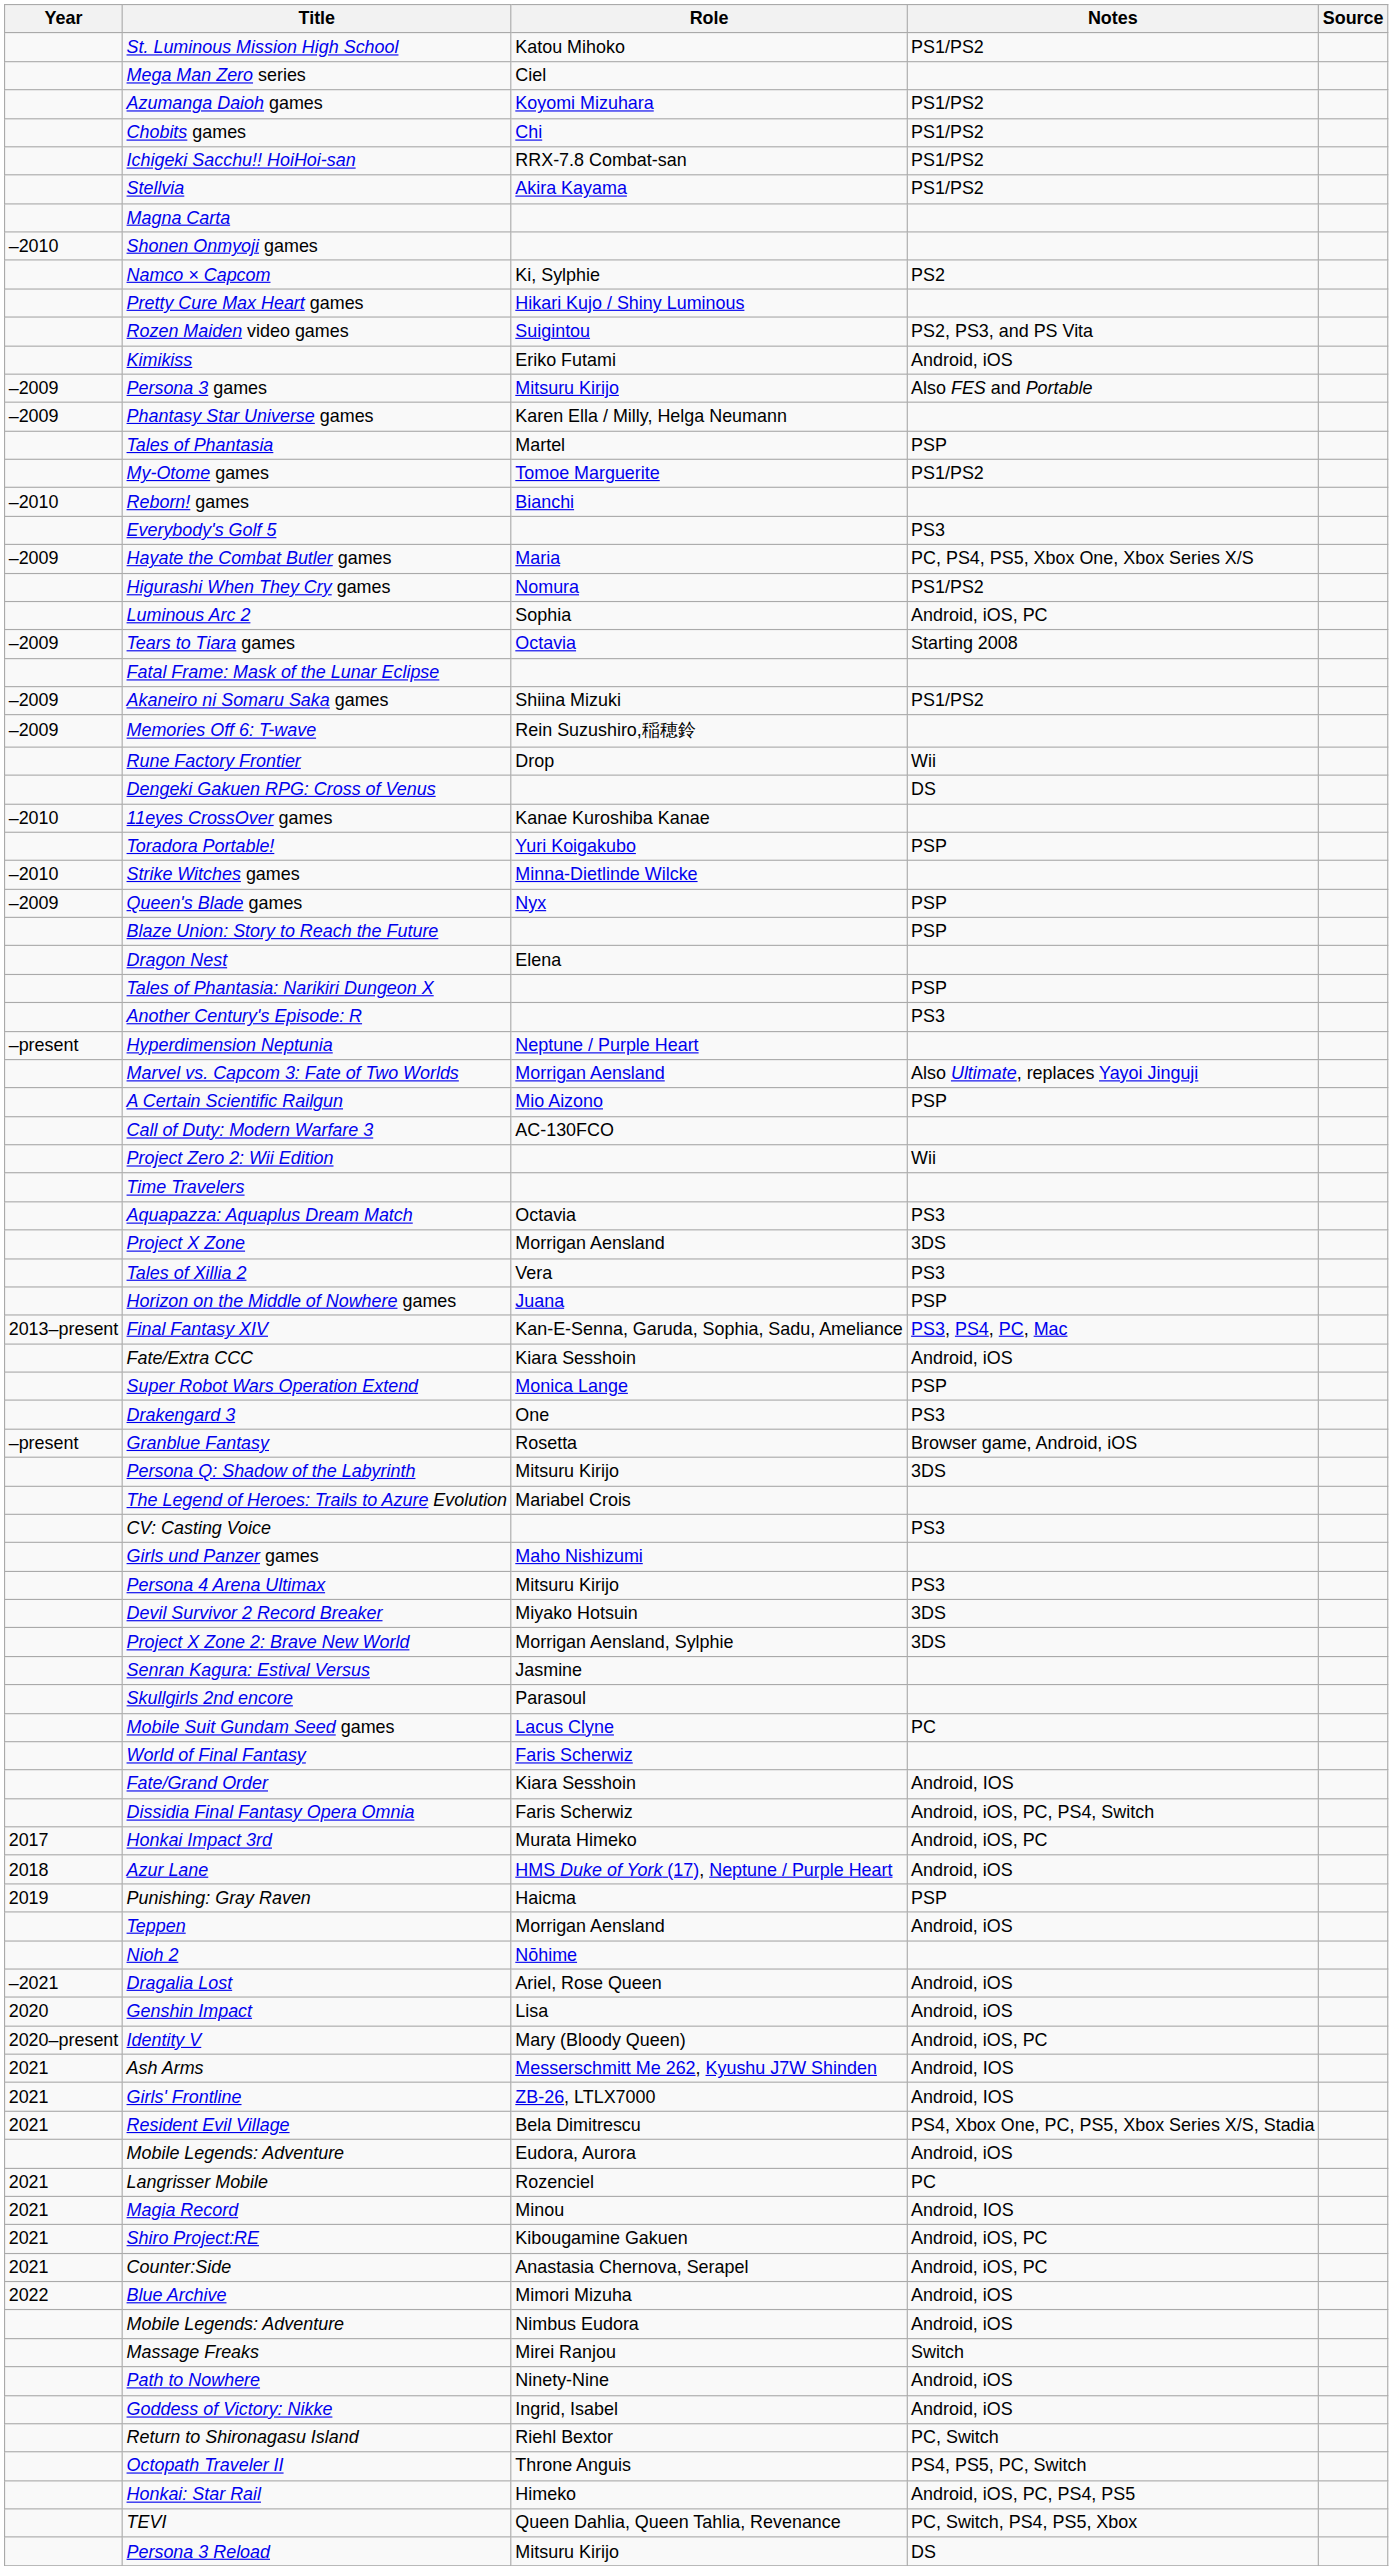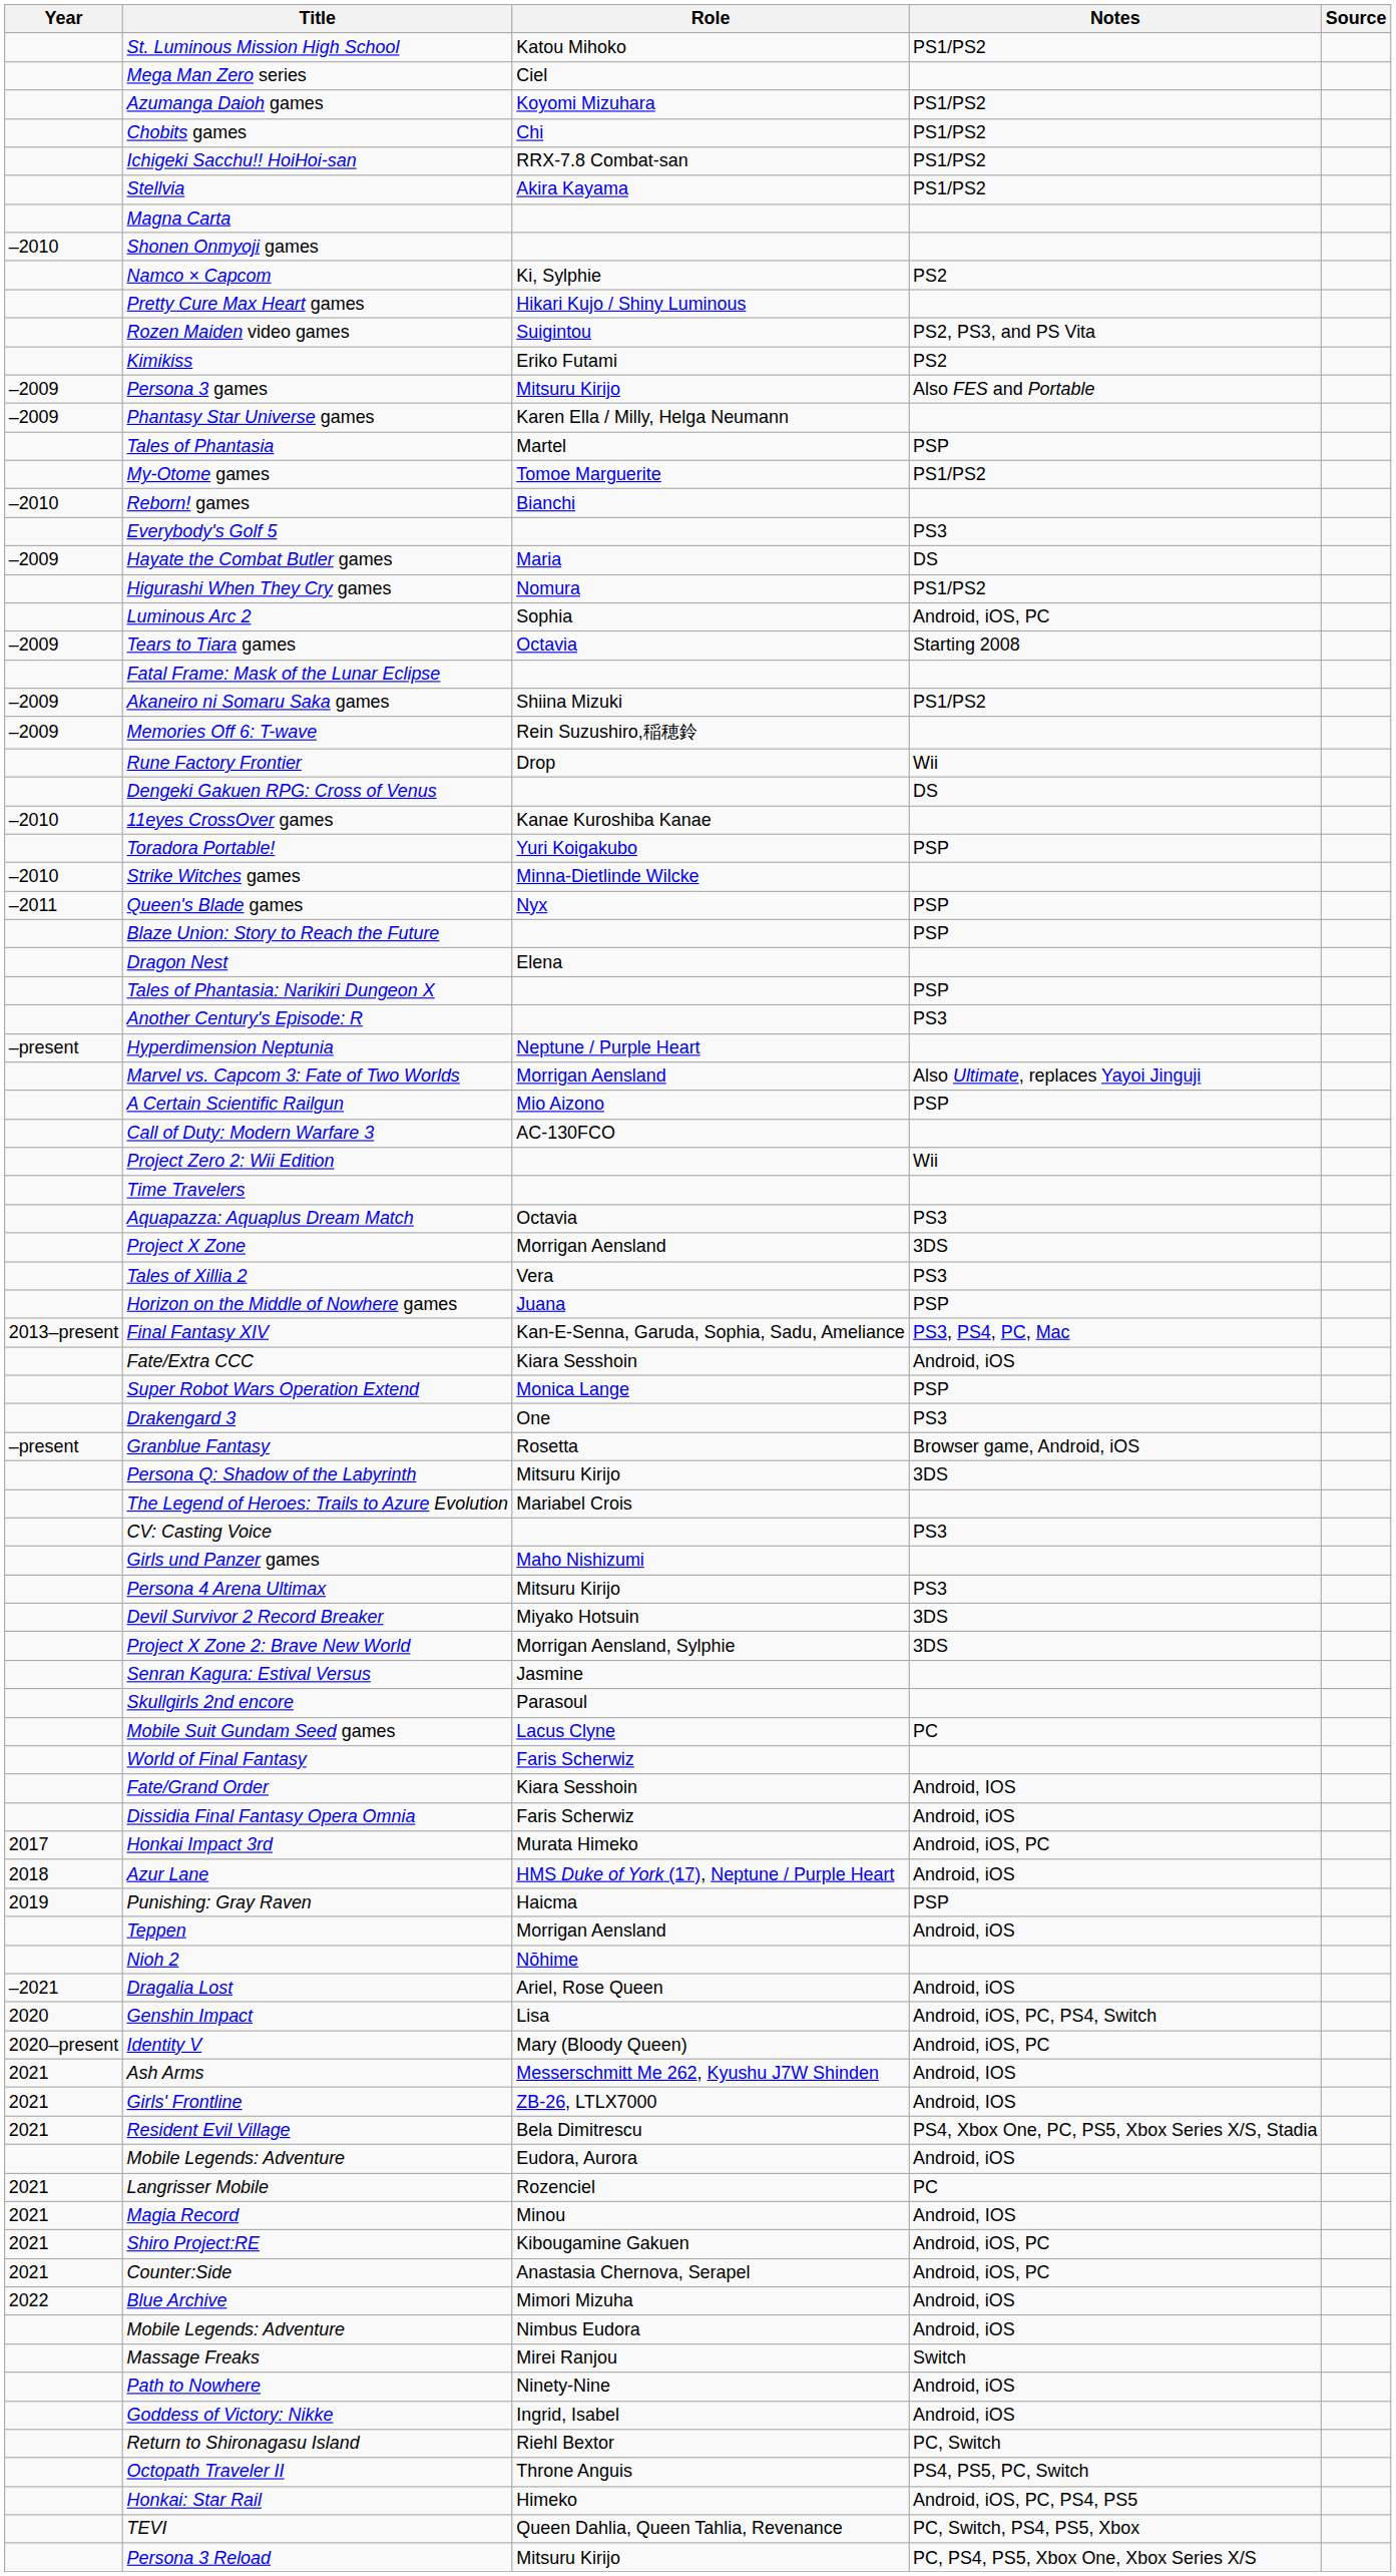Kimikiss | Notes: Android, iOS -> PS2
Hayate the Combat Butler games | Notes: PC, PS4, PS5, Xbox One, Xbox Series X/S -> DS
Queen's Blade games | Year: –2009 -> –2011
Dissidia Final Fantasy Opera Omnia | Notes: Android, iOS, PC, PS4, Switch -> Android, iOS
Genshin Impact | Notes: Android, iOS -> Android, iOS, PC, PS4, Switch
Persona 3 Reload | Notes: DS -> PC, PS4, PS5, Xbox One, Xbox Series X/S
